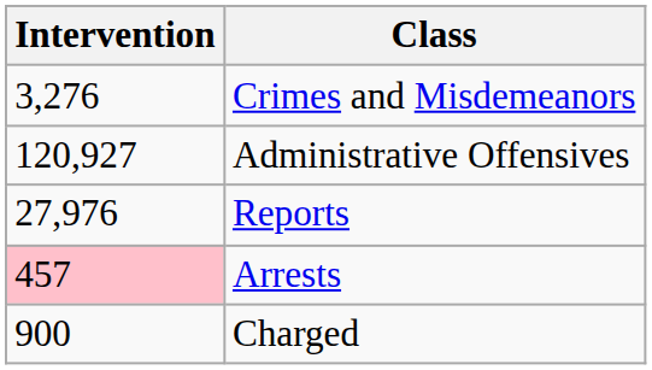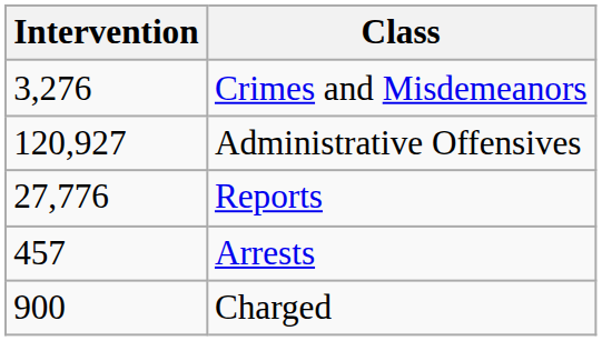Reports | Intervention: 27,976 -> 27,776
Arrests | Intervention: pink background -> no background
